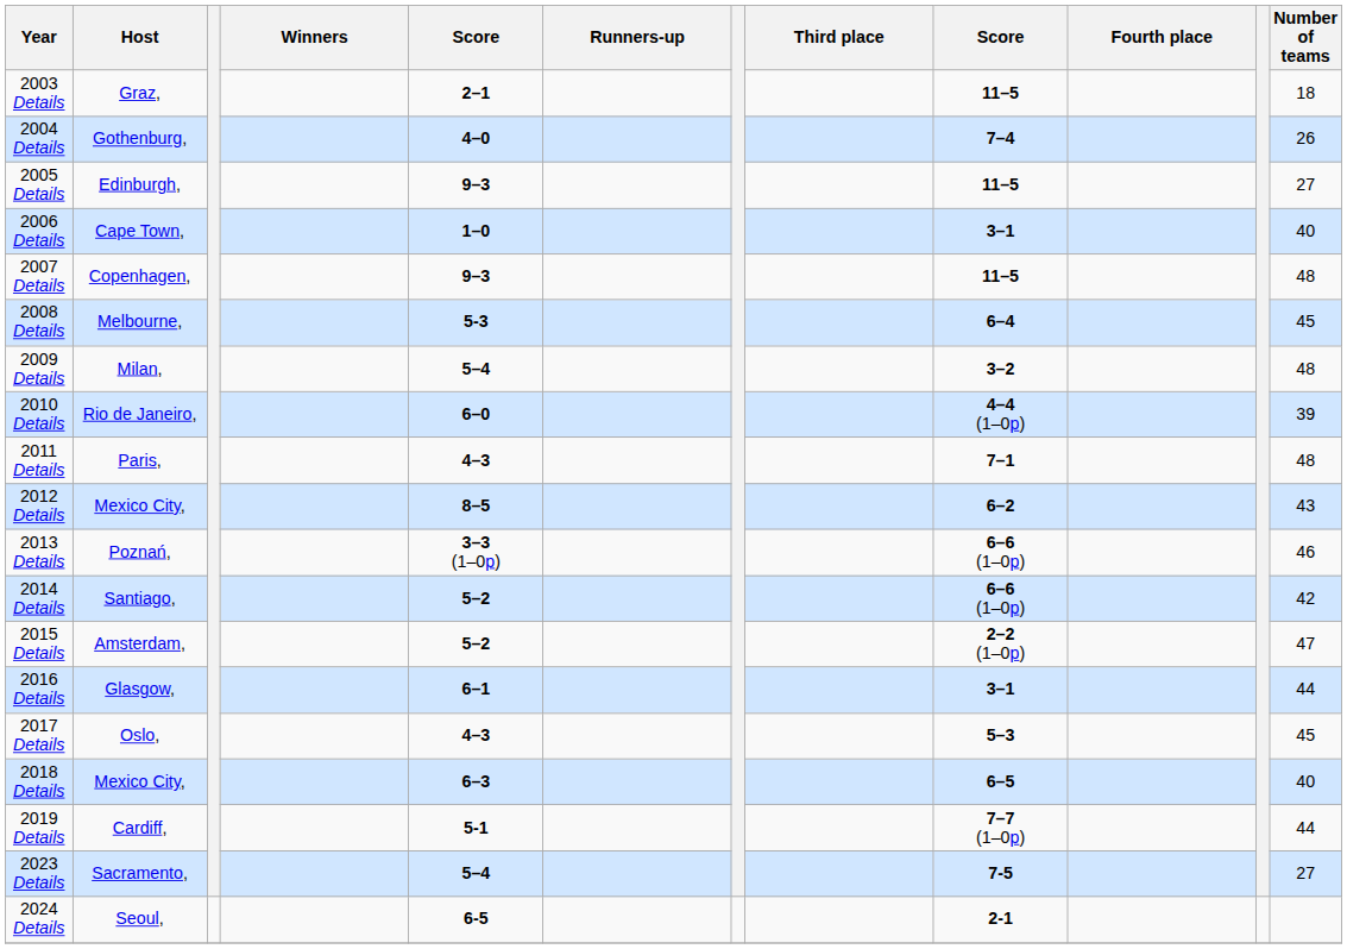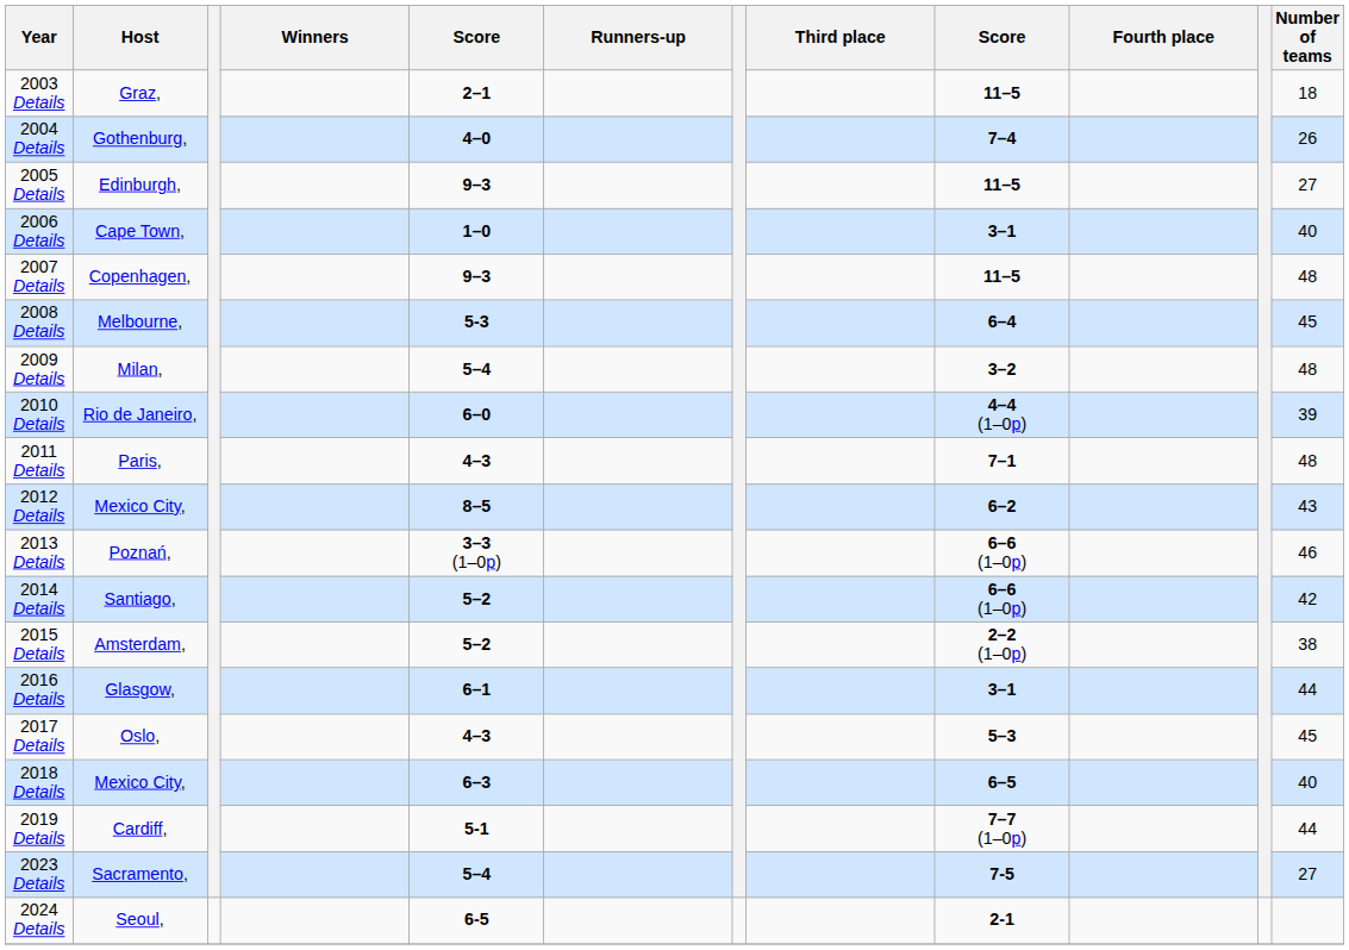2015 Details | Number of teams: 47 -> 38
